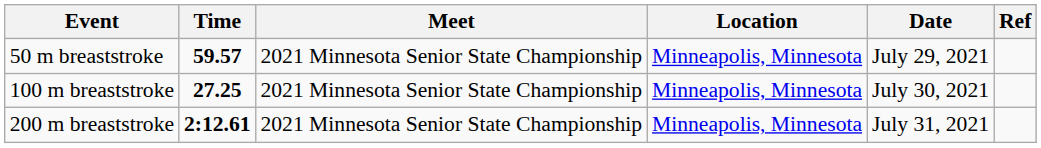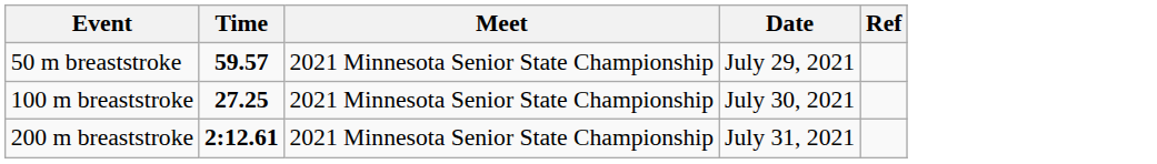- column: Location | Minneapolis, Minnesota | Minneapolis, Minnesota | Minneapolis, Minnesota
